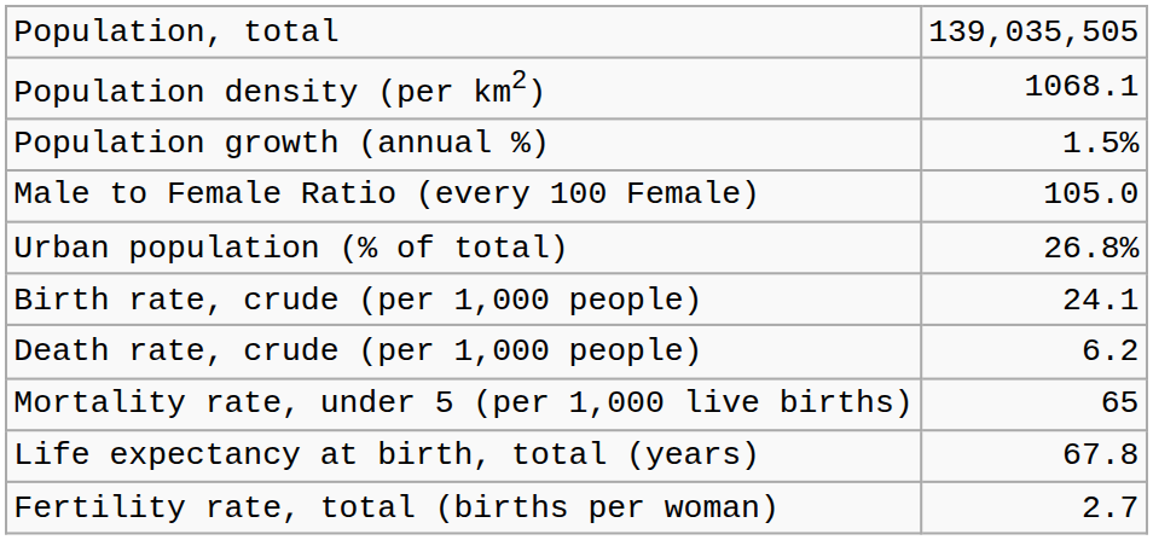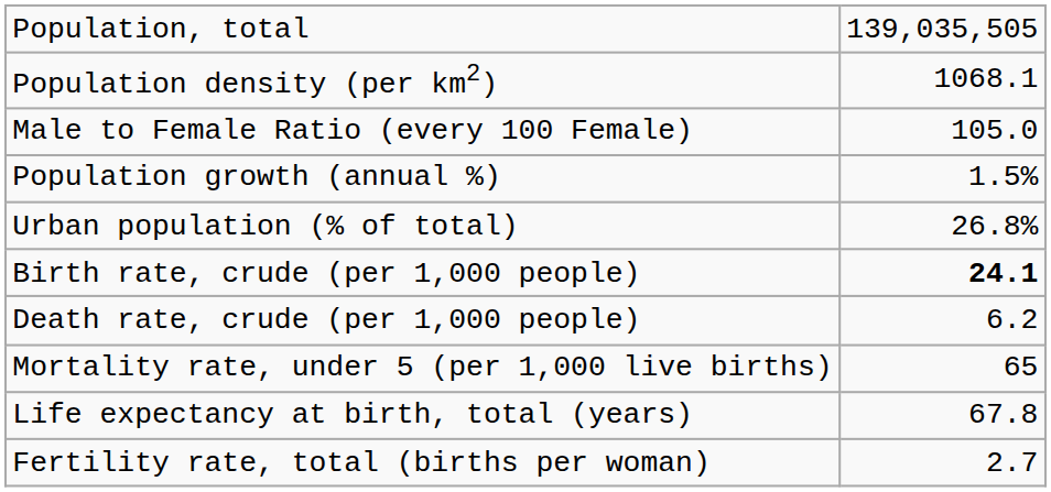rows swapped: Population growth (annual %) <-> Male to Female Ratio (every 100 Female)
Birth rate, crude (per 1,000 people) | column 2: normal -> bold
